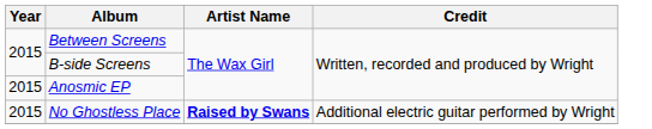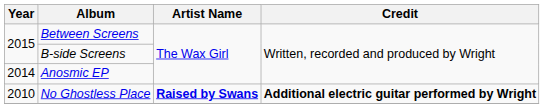Anosmic EP | Year: 2015 -> 2014
No Ghostless Place | Year: 2015 -> 2010
No Ghostless Place | Credit: normal -> bold
